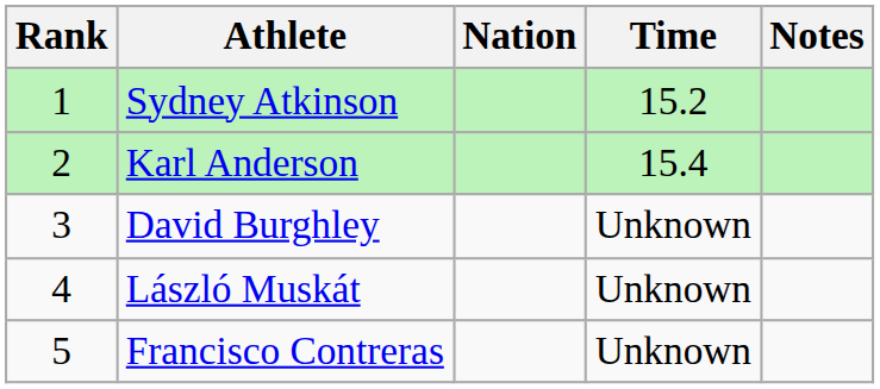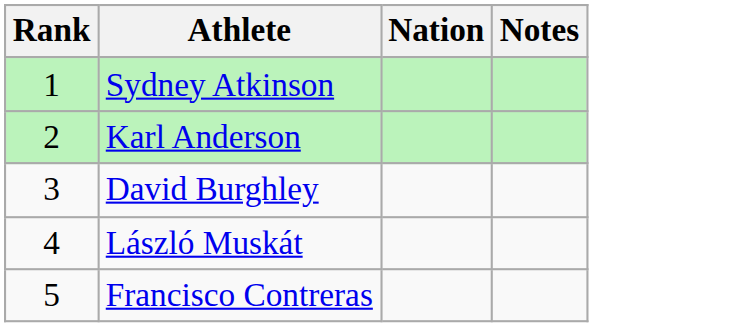- column: Time | 15.2 | 15.4 | Unknown | Unknown | Unknown
